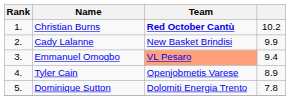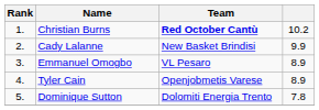Emmanuel Omogbo | Team: lightsalmon background -> no background
Emmanuel Omogbo | column 4: 9.4 -> 8.9
